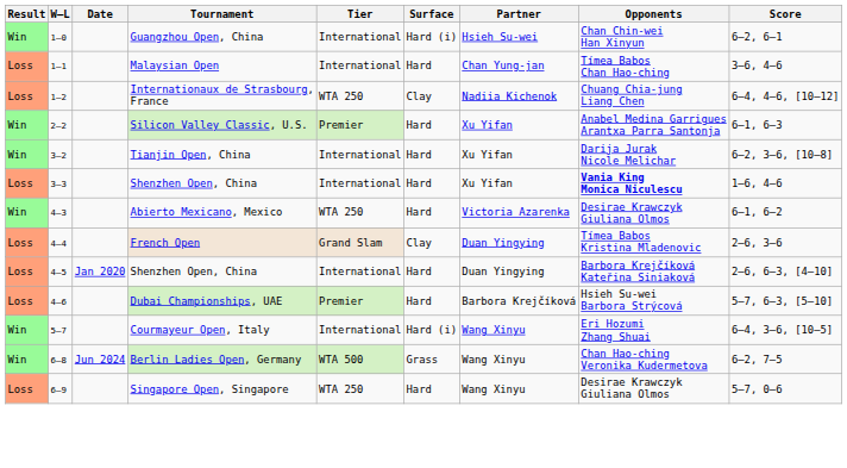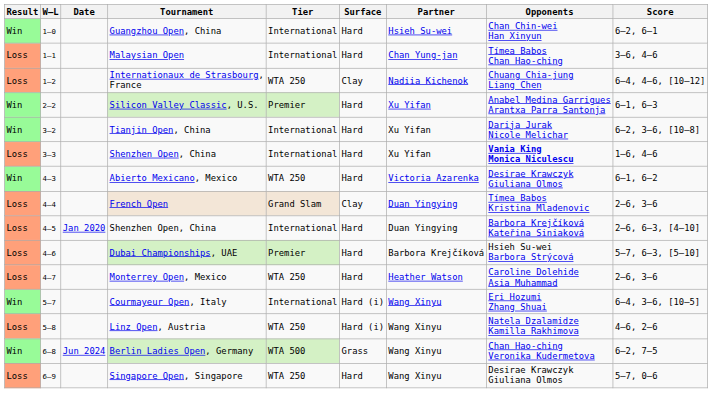Guangzhou Open, China | Surface: Hard (i) -> Hard
+ row: Loss | 4–7 | Monterrey Open, Mexico | WTA 250 | Hard | Heather Watson | Caroline Dolehide Asia Muhammad | 2–6, 3–6
+ row: Loss | 5–8 | Linz Open, Austria | WTA 250 | Hard (i) | Wang Xinyu | Natela Dzalamidze Kamilla Rakhimova | 4–6, 2–6
